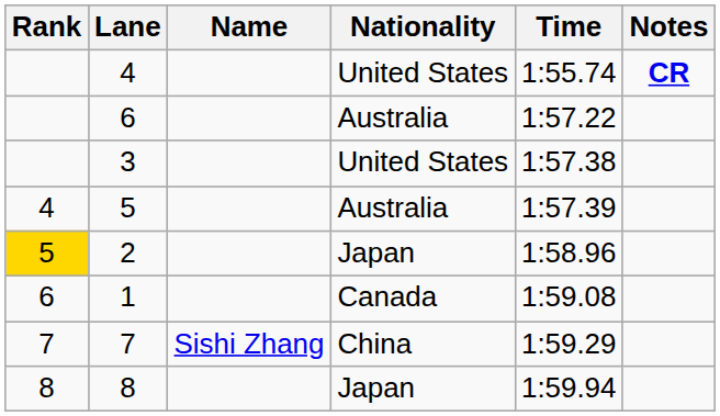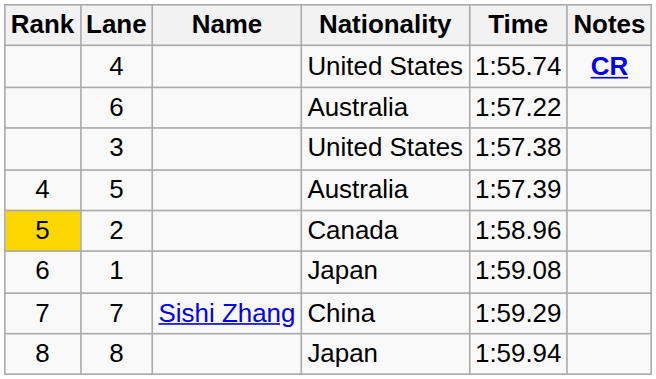2 | Nationality: Japan -> Canada
1 | Nationality: Canada -> Japan
